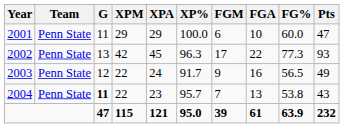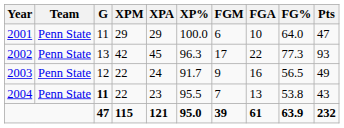2001 | FG%: 60.0 -> 64.0
2004 | XP%: 95.7 -> 95.5
